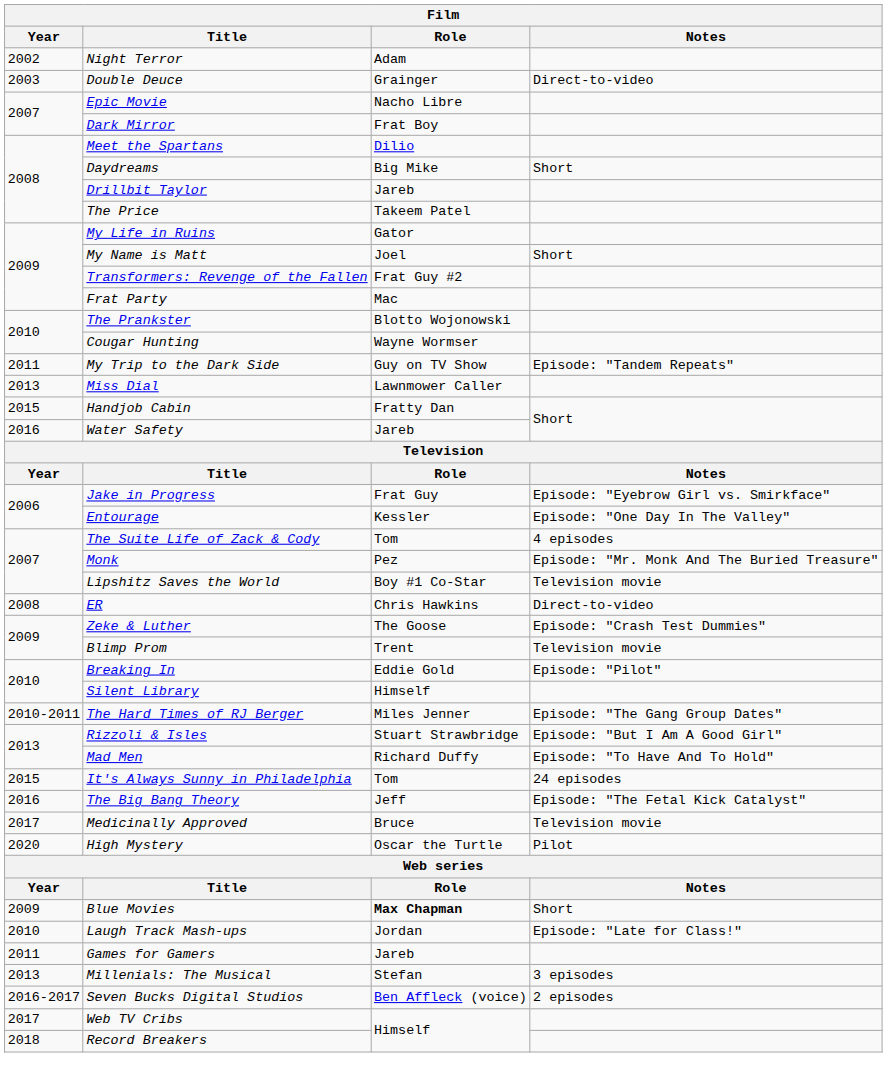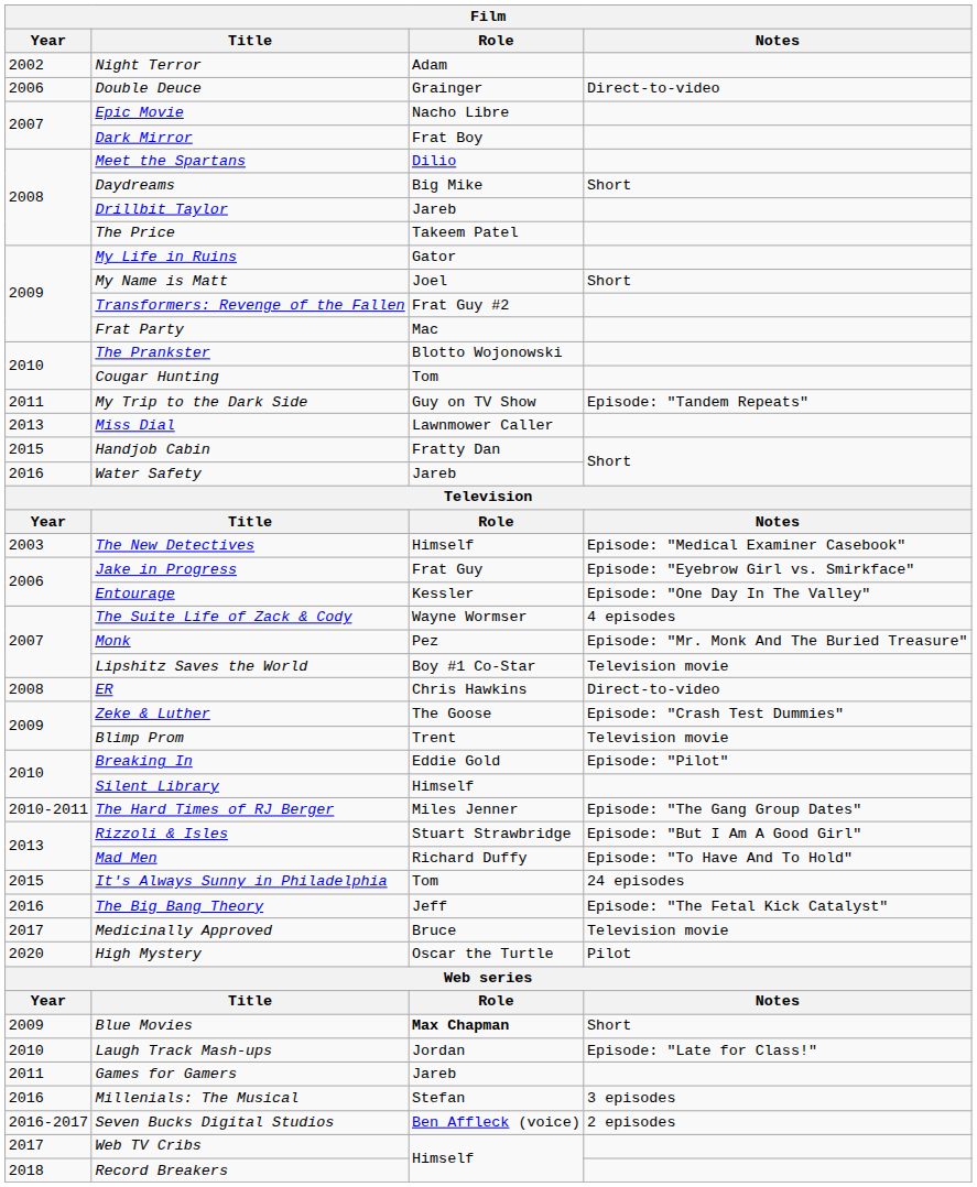Double Deuce | Year: 2003 -> 2006
Cougar Hunting | Role: Wayne Wormser -> Tom
+ row: 2003 | The New Detectives | Himself | Episode: "Medical Examiner Casebook"
The Suite Life of Zack & Cody | Role: Tom -> Wayne Wormser
Millenials: The Musical | Year: 2013 -> 2016
